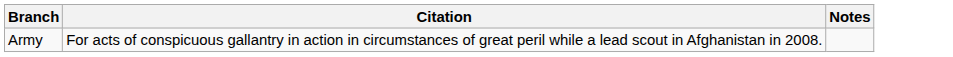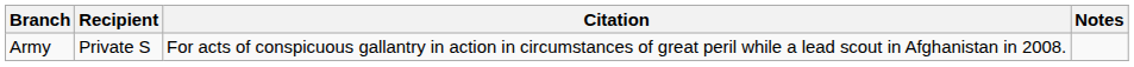+ column: Recipient | Private S
